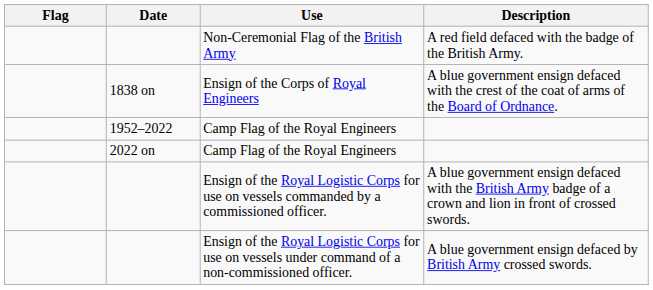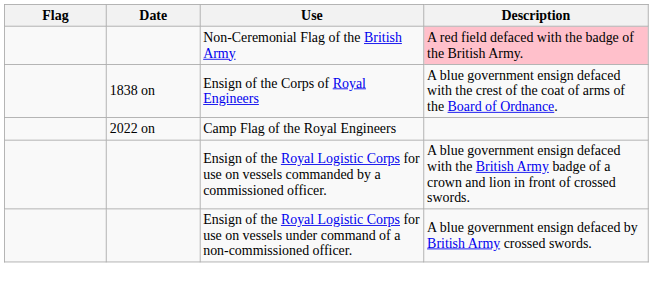Non-Ceremonial Flag of the British Army | Description: no background -> pink background
- row: 1952–2022 | Camp Flag of the Royal Engineers
